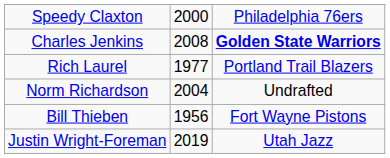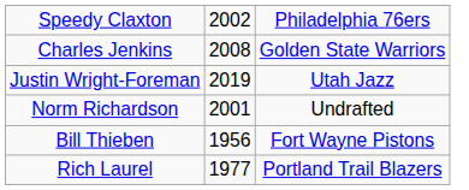Speedy Claxton | column 2: 2000 -> 2002
Charles Jenkins | column 3: bold -> normal
rows swapped: Rich Laurel <-> Justin Wright-Foreman
Norm Richardson | column 2: 2004 -> 2001
